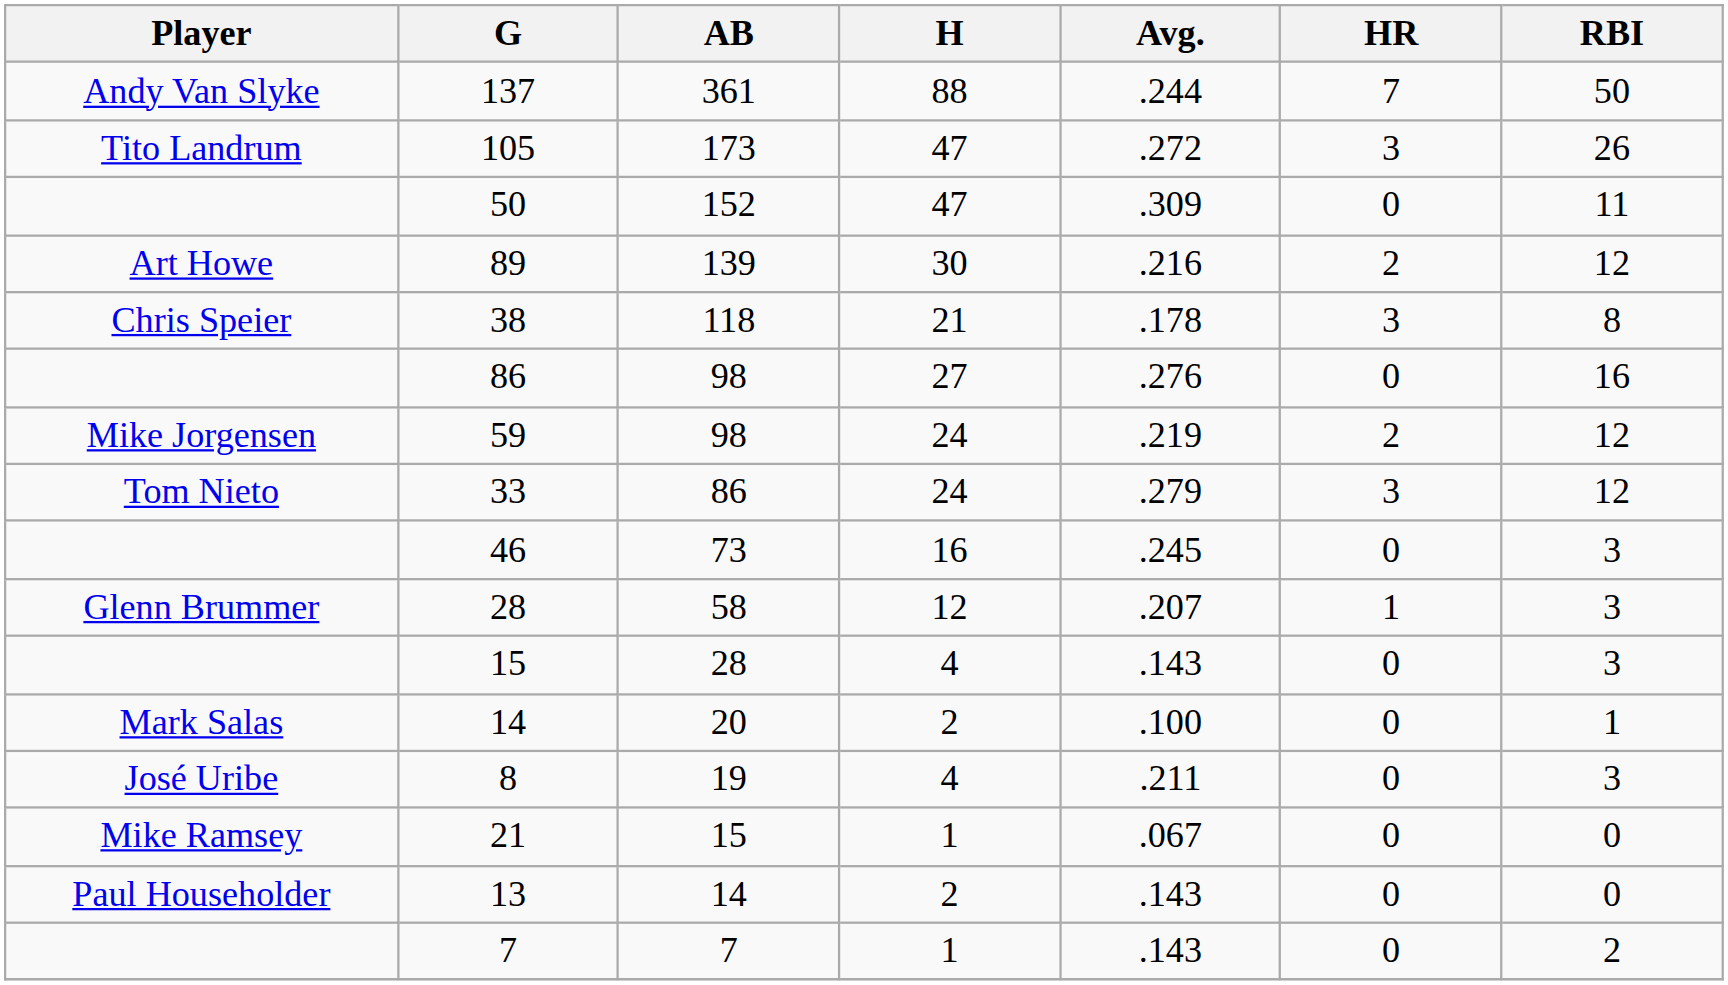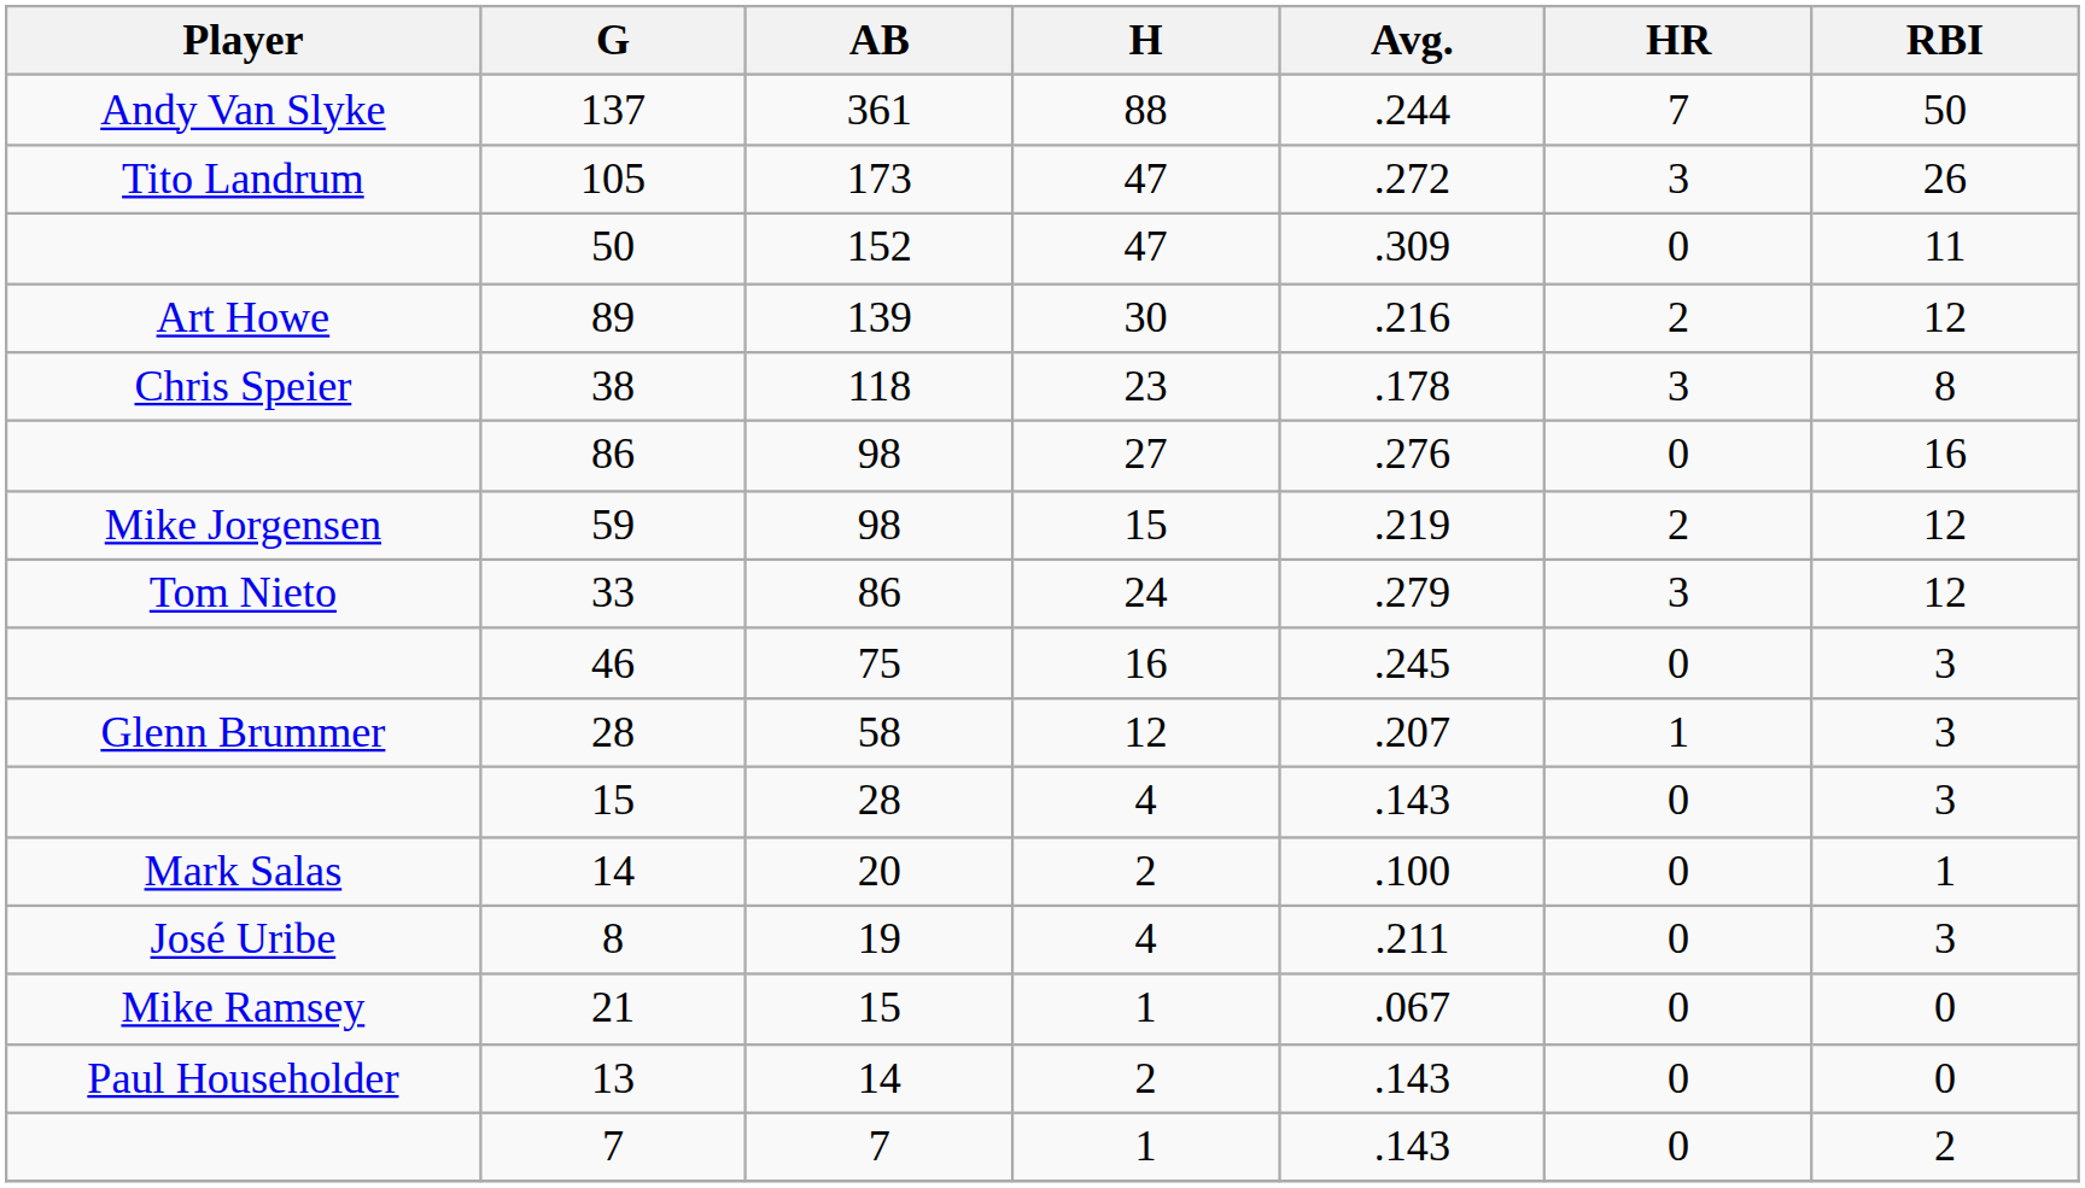38 | H: 21 -> 23
59 | H: 24 -> 15
46 | AB: 73 -> 75
